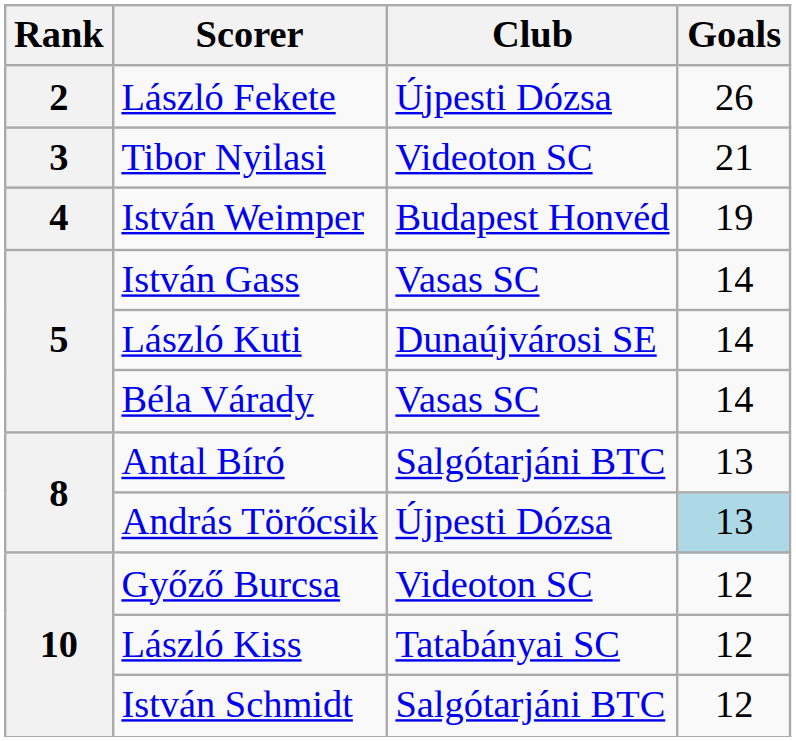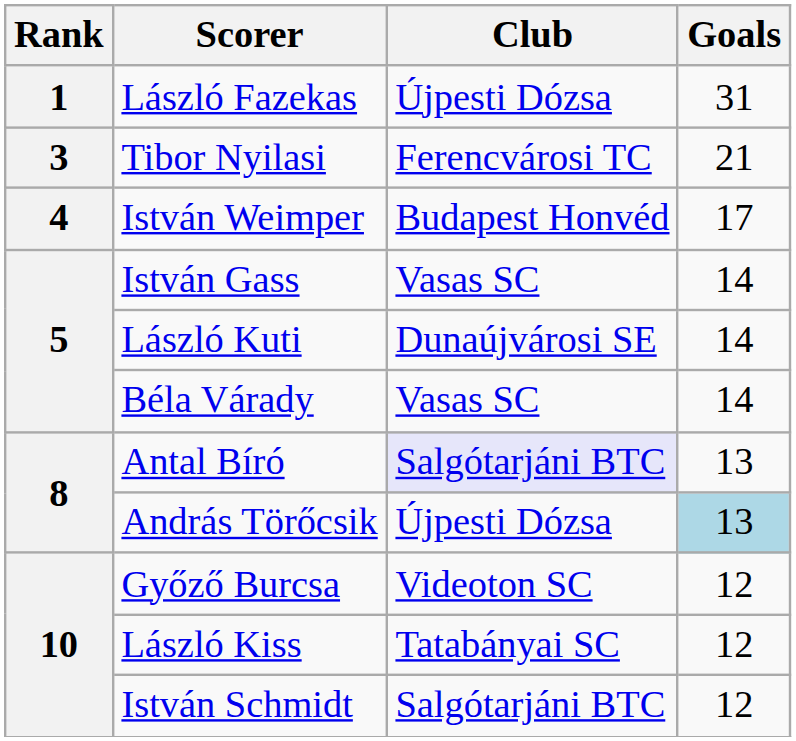+ row: 1 | László Fazekas | Újpesti Dózsa | 31
- row: 2 | László Fekete | Újpesti Dózsa | 26
Tibor Nyilasi | Club: Videoton SC -> Ferencvárosi TC
István Weimper | Goals: 19 -> 17
Antal Bíró | Club: no background -> lavender background
